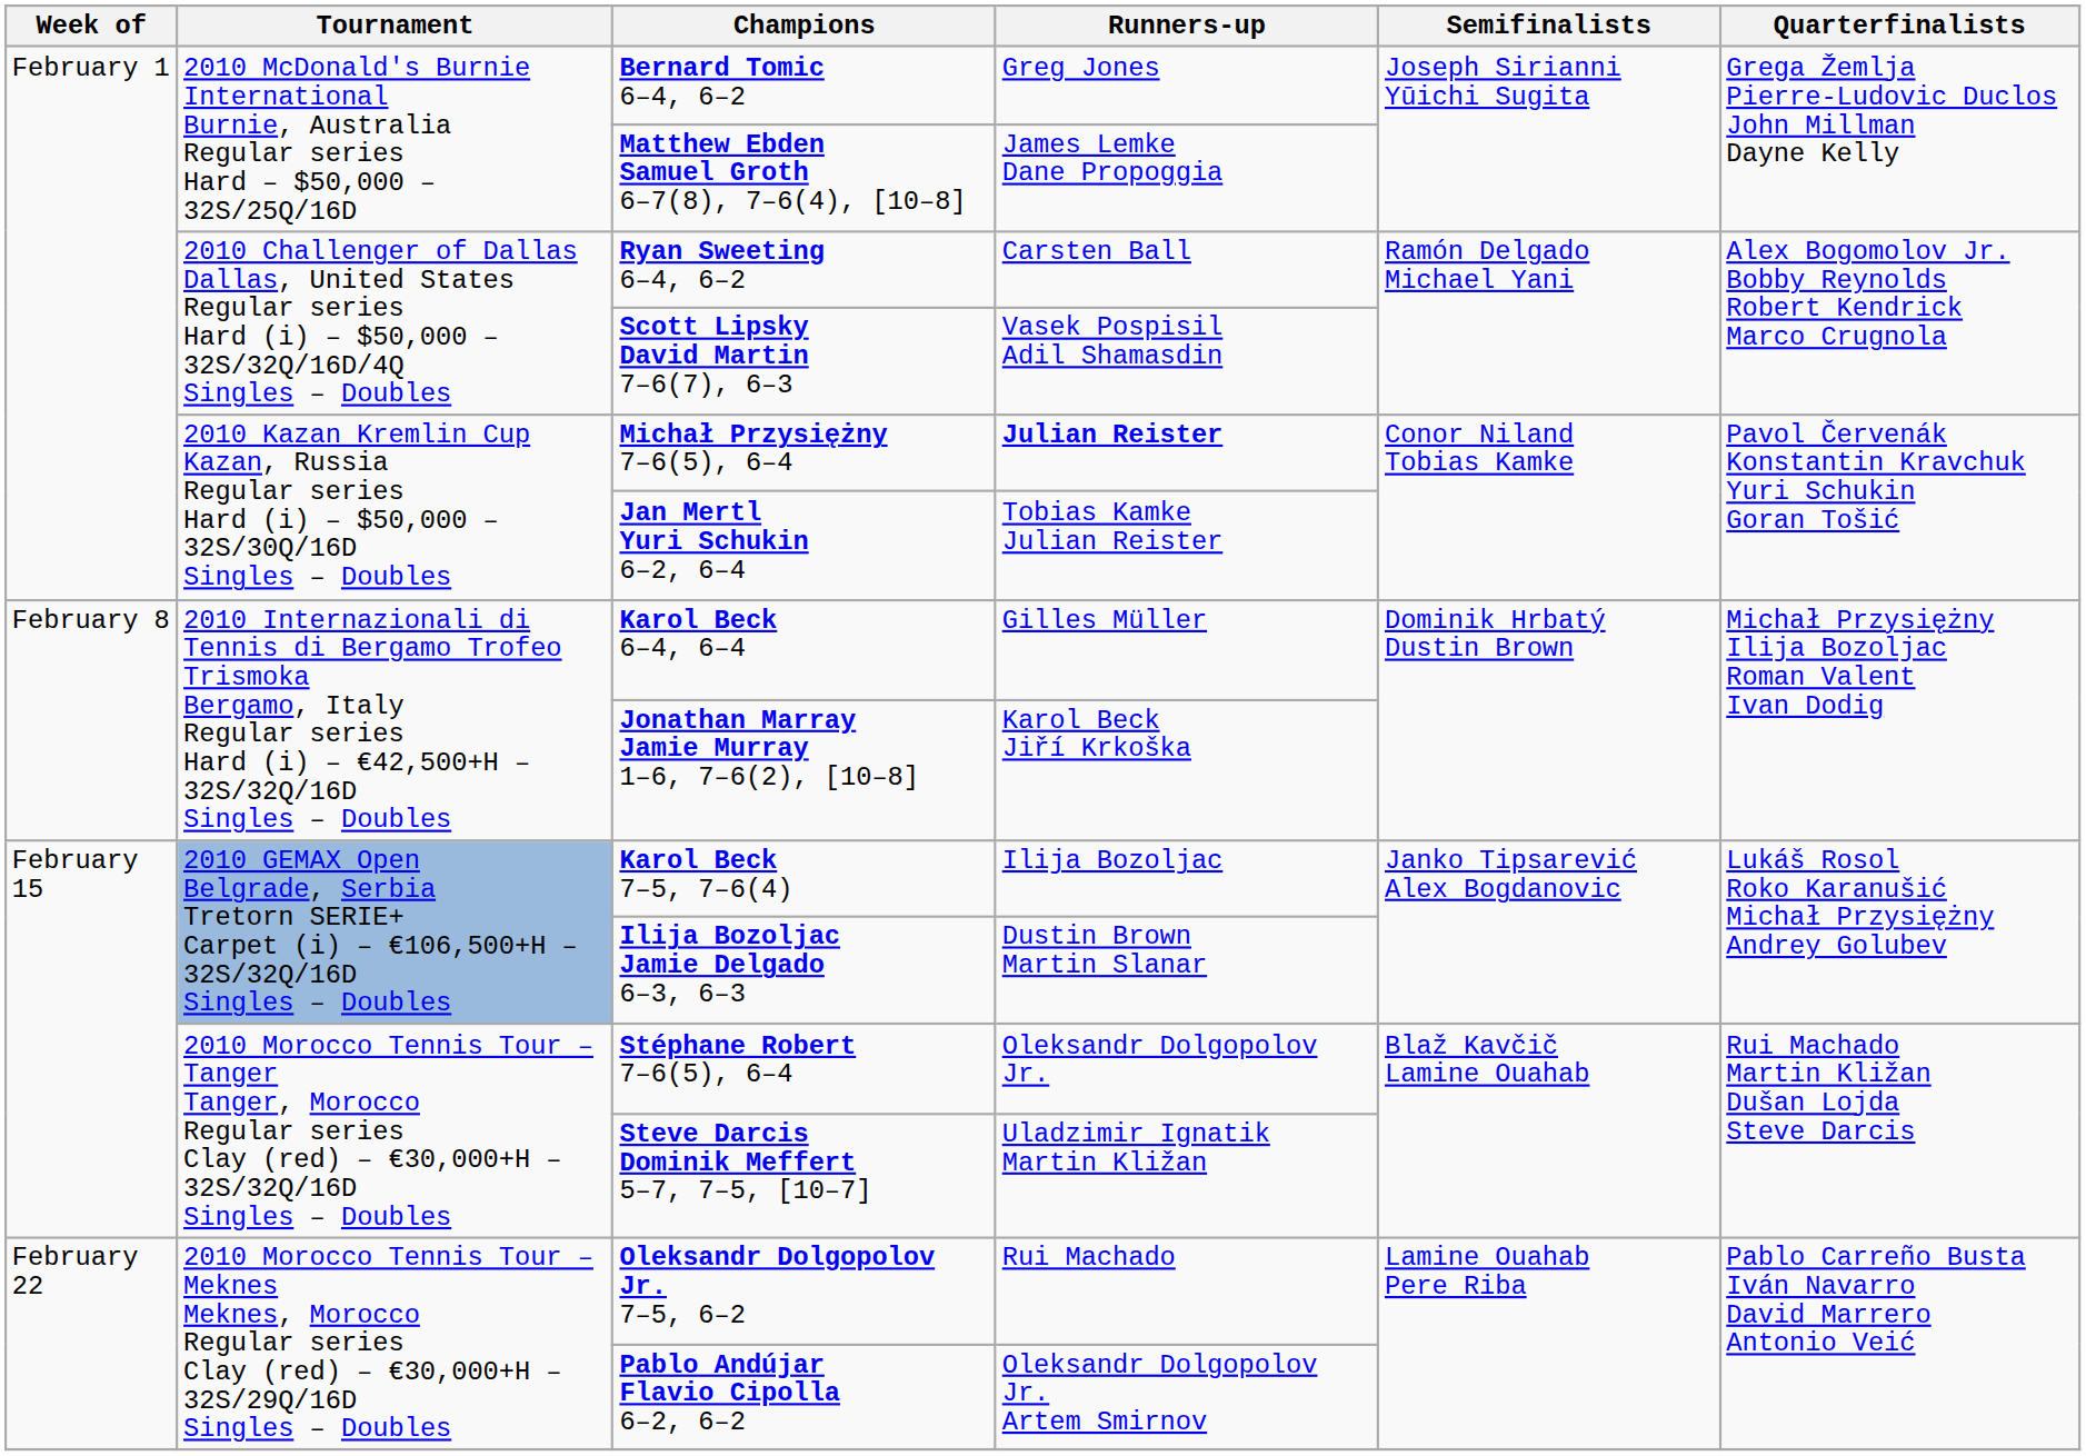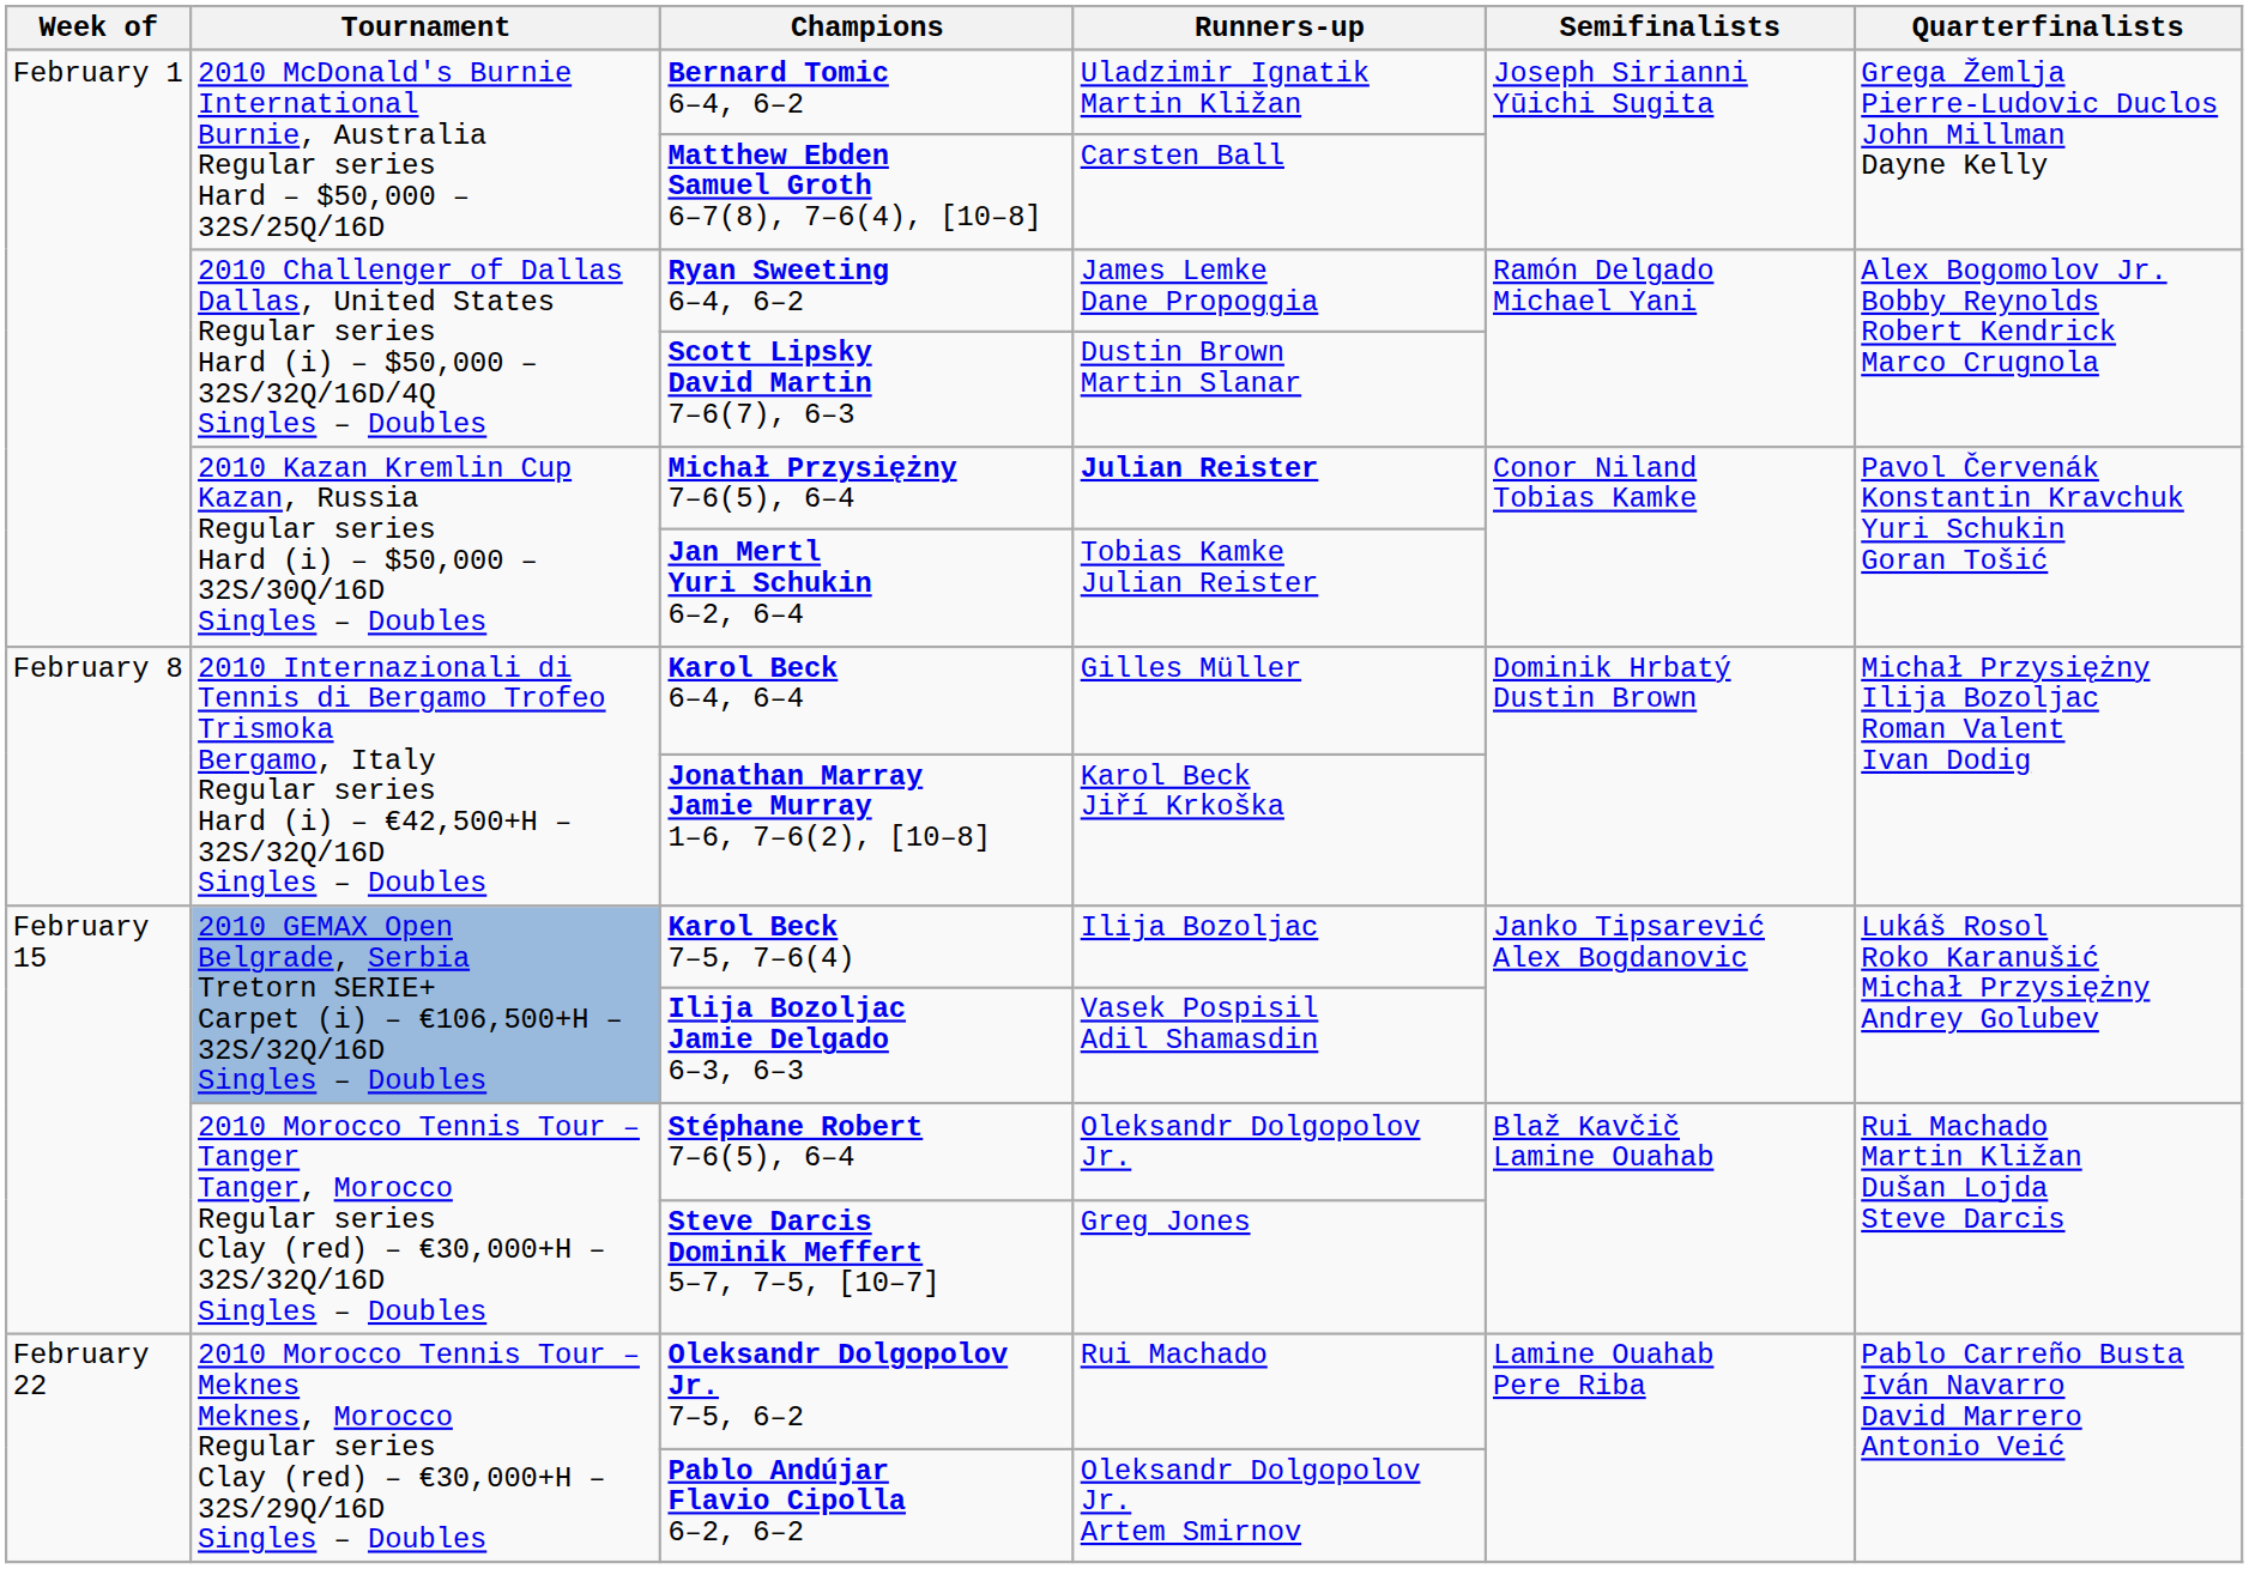Bernard Tomic 6–4, 6–2 | Runners-up: Greg Jones -> Uladzimir Ignatik Martin Kližan
Matthew Ebden Samuel Groth 6–7(8), 7–6(4), [10–8] | Runners-up: James Lemke Dane Propoggia -> Carsten Ball
Ryan Sweeting 6–4, 6–2 | Runners-up: Carsten Ball -> James Lemke Dane Propoggia
Scott Lipsky David Martin 7–6(7), 6–3 | Runners-up: Vasek Pospisil Adil Shamasdin -> Dustin Brown Martin Slanar
Ilija Bozoljac Jamie Delgado 6–3, 6–3 | Runners-up: Dustin Brown Martin Slanar -> Vasek Pospisil Adil Shamasdin
Steve Darcis Dominik Meffert 5–7, 7–5, [10–7] | Runners-up: Uladzimir Ignatik Martin Kližan -> Greg Jones
